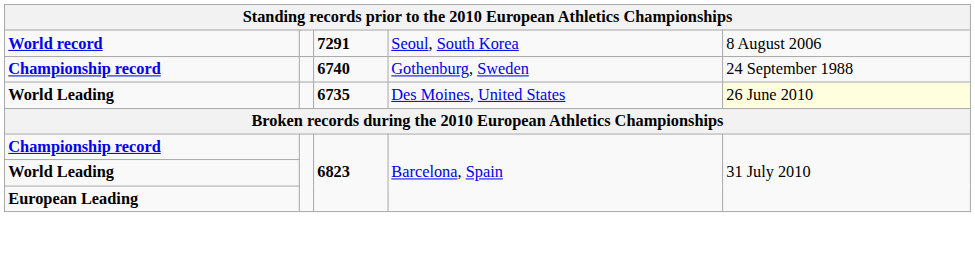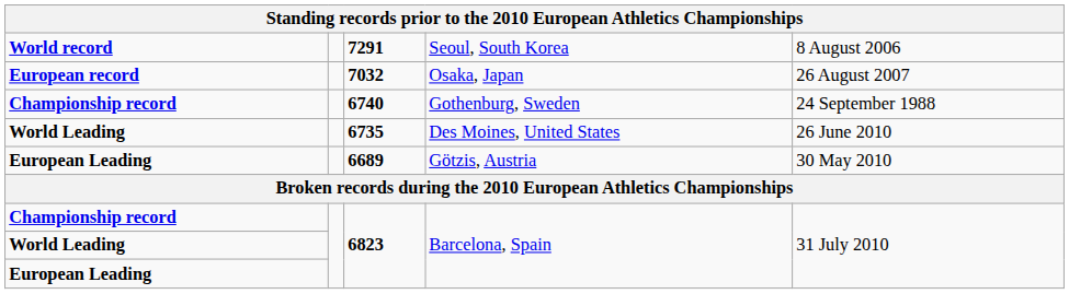+ row: European record | 7032 | Osaka, Japan | 26 August 2007
6735 | column 5: lightyellow background -> no background
+ row: European Leading | 6689 | Götzis, Austria | 30 May 2010
